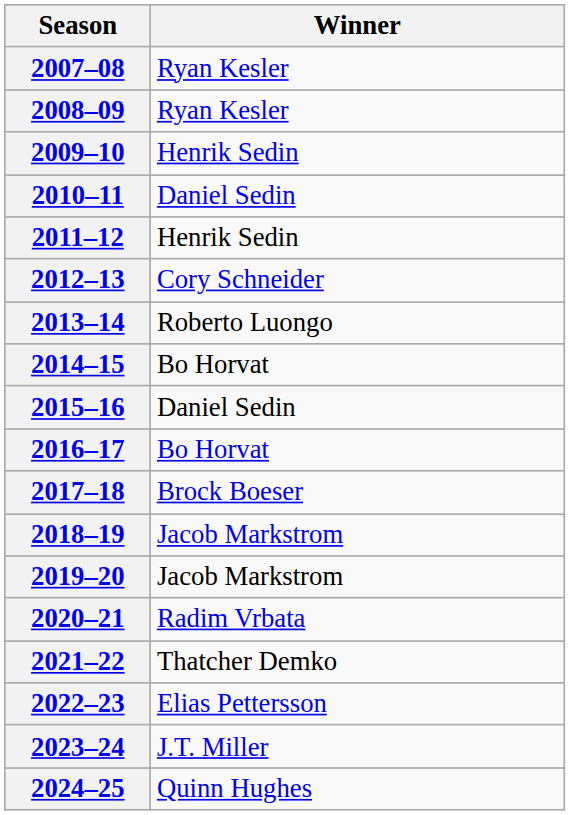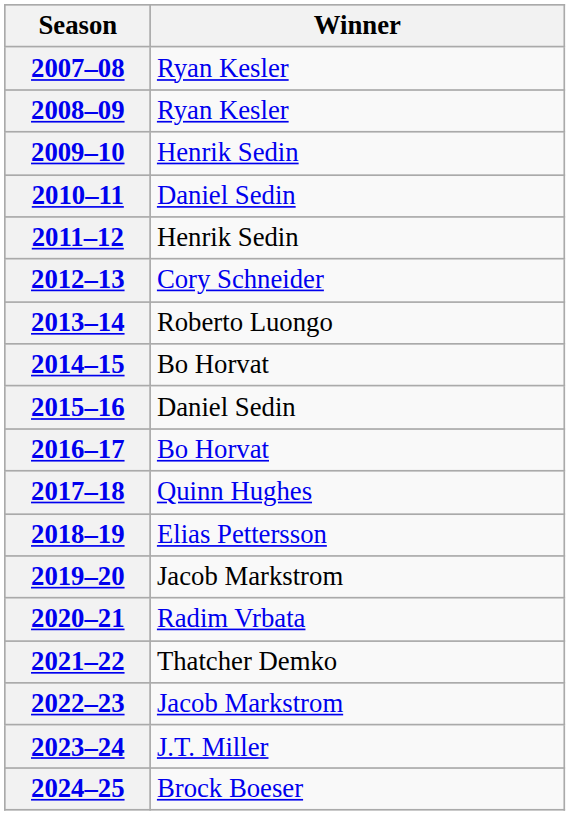2017–18 | Winner: Brock Boeser -> Quinn Hughes
2018–19 | Winner: Jacob Markstrom -> Elias Pettersson
2022–23 | Winner: Elias Pettersson -> Jacob Markstrom
2024–25 | Winner: Quinn Hughes -> Brock Boeser
